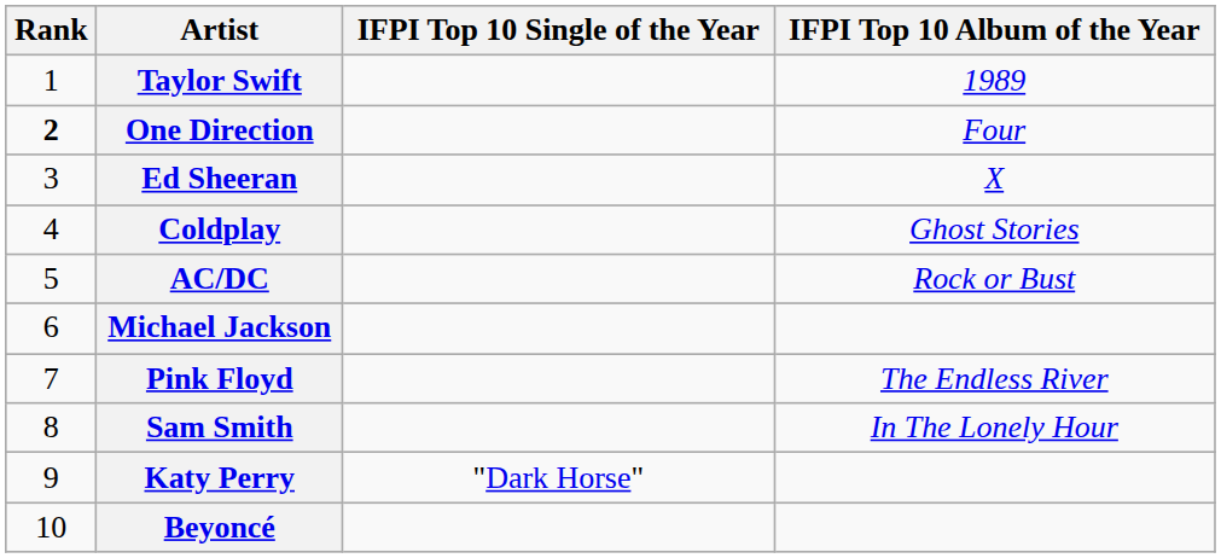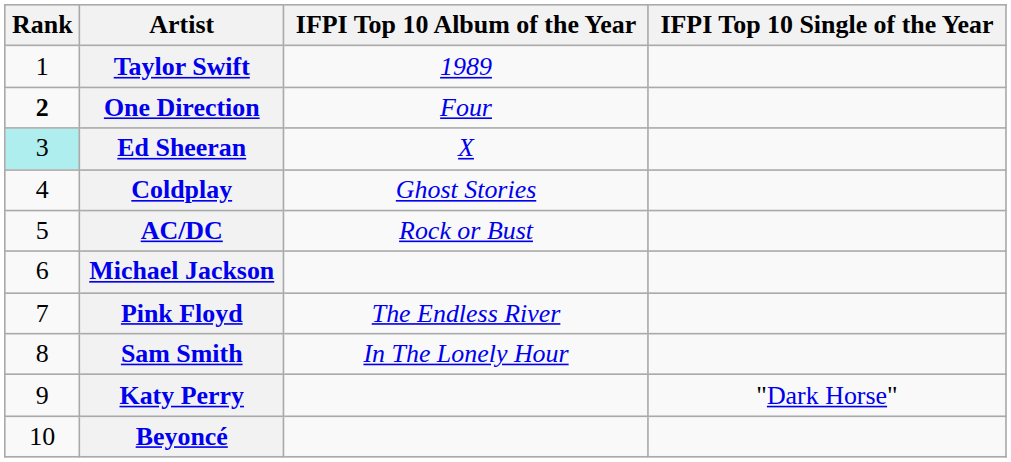columns swapped: IFPI Top 10 Album of the Year <-> IFPI Top 10 Single of the Year
Ed Sheeran | Rank: no background -> paleturquoise background
